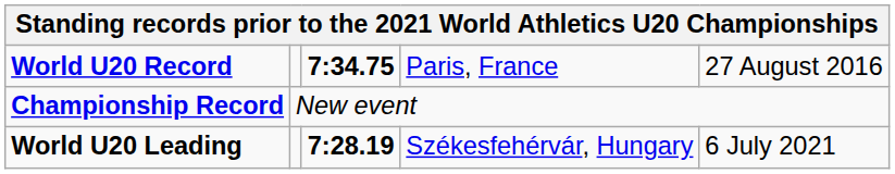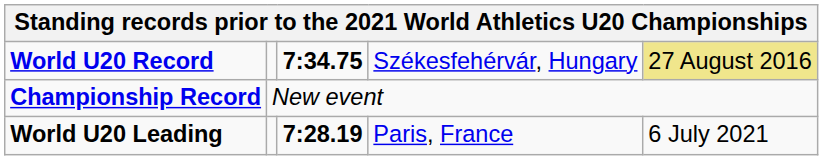World U20 Record | column 4: Paris, France -> Székesfehérvár, Hungary
World U20 Record | column 5: no background -> khaki background
World U20 Leading | column 4: Székesfehérvár, Hungary -> Paris, France
